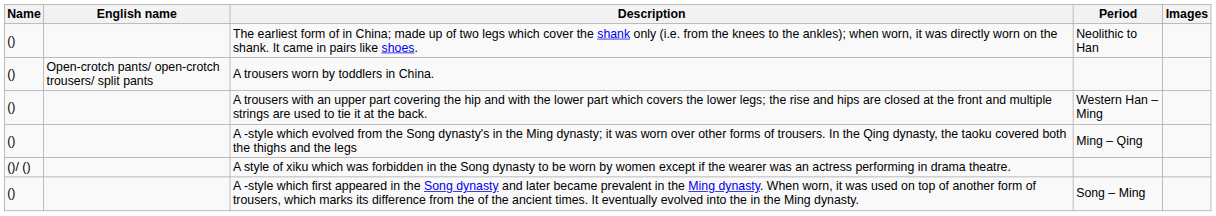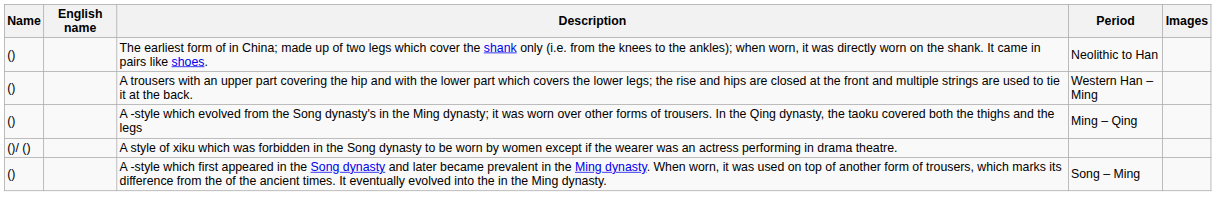- row: () | Open-crotch pants/ open-crotch trousers/ split pants | A trousers worn by toddlers in China.
